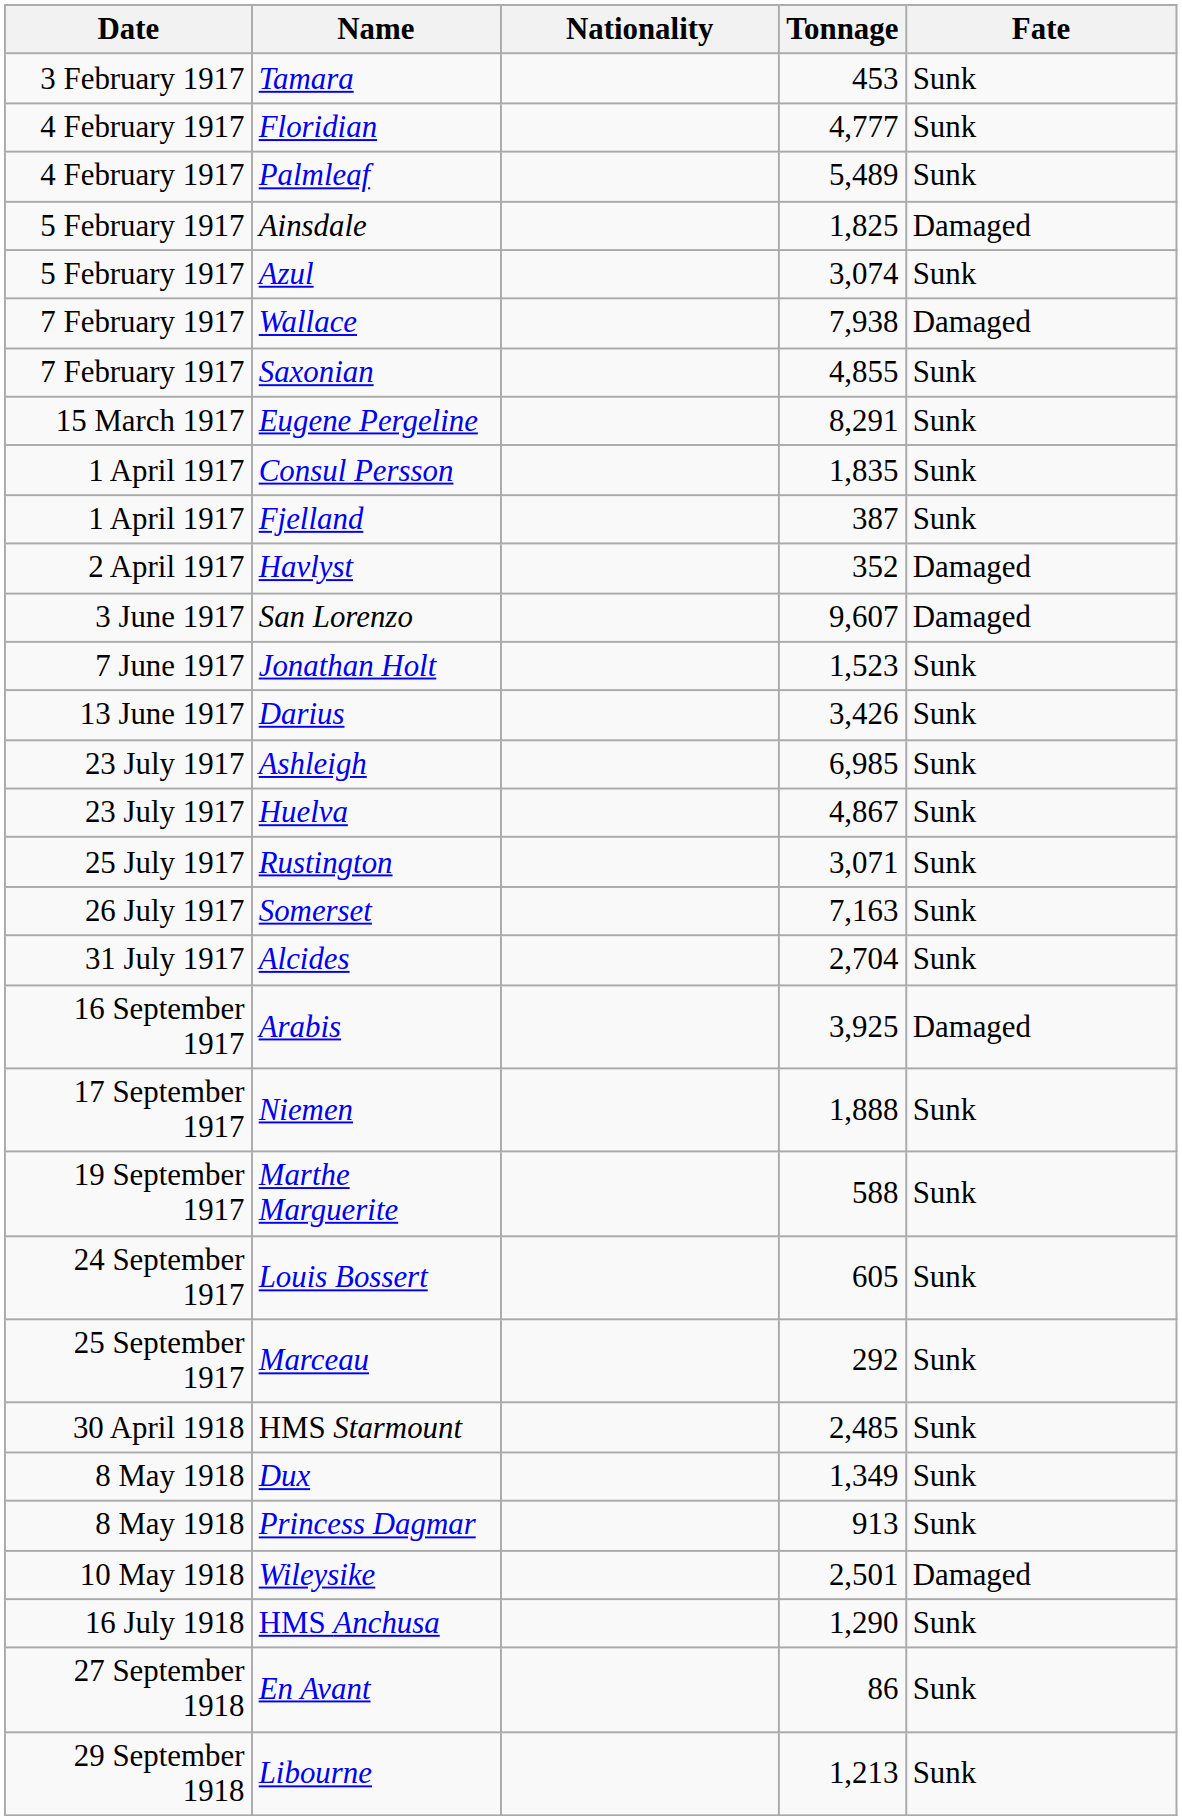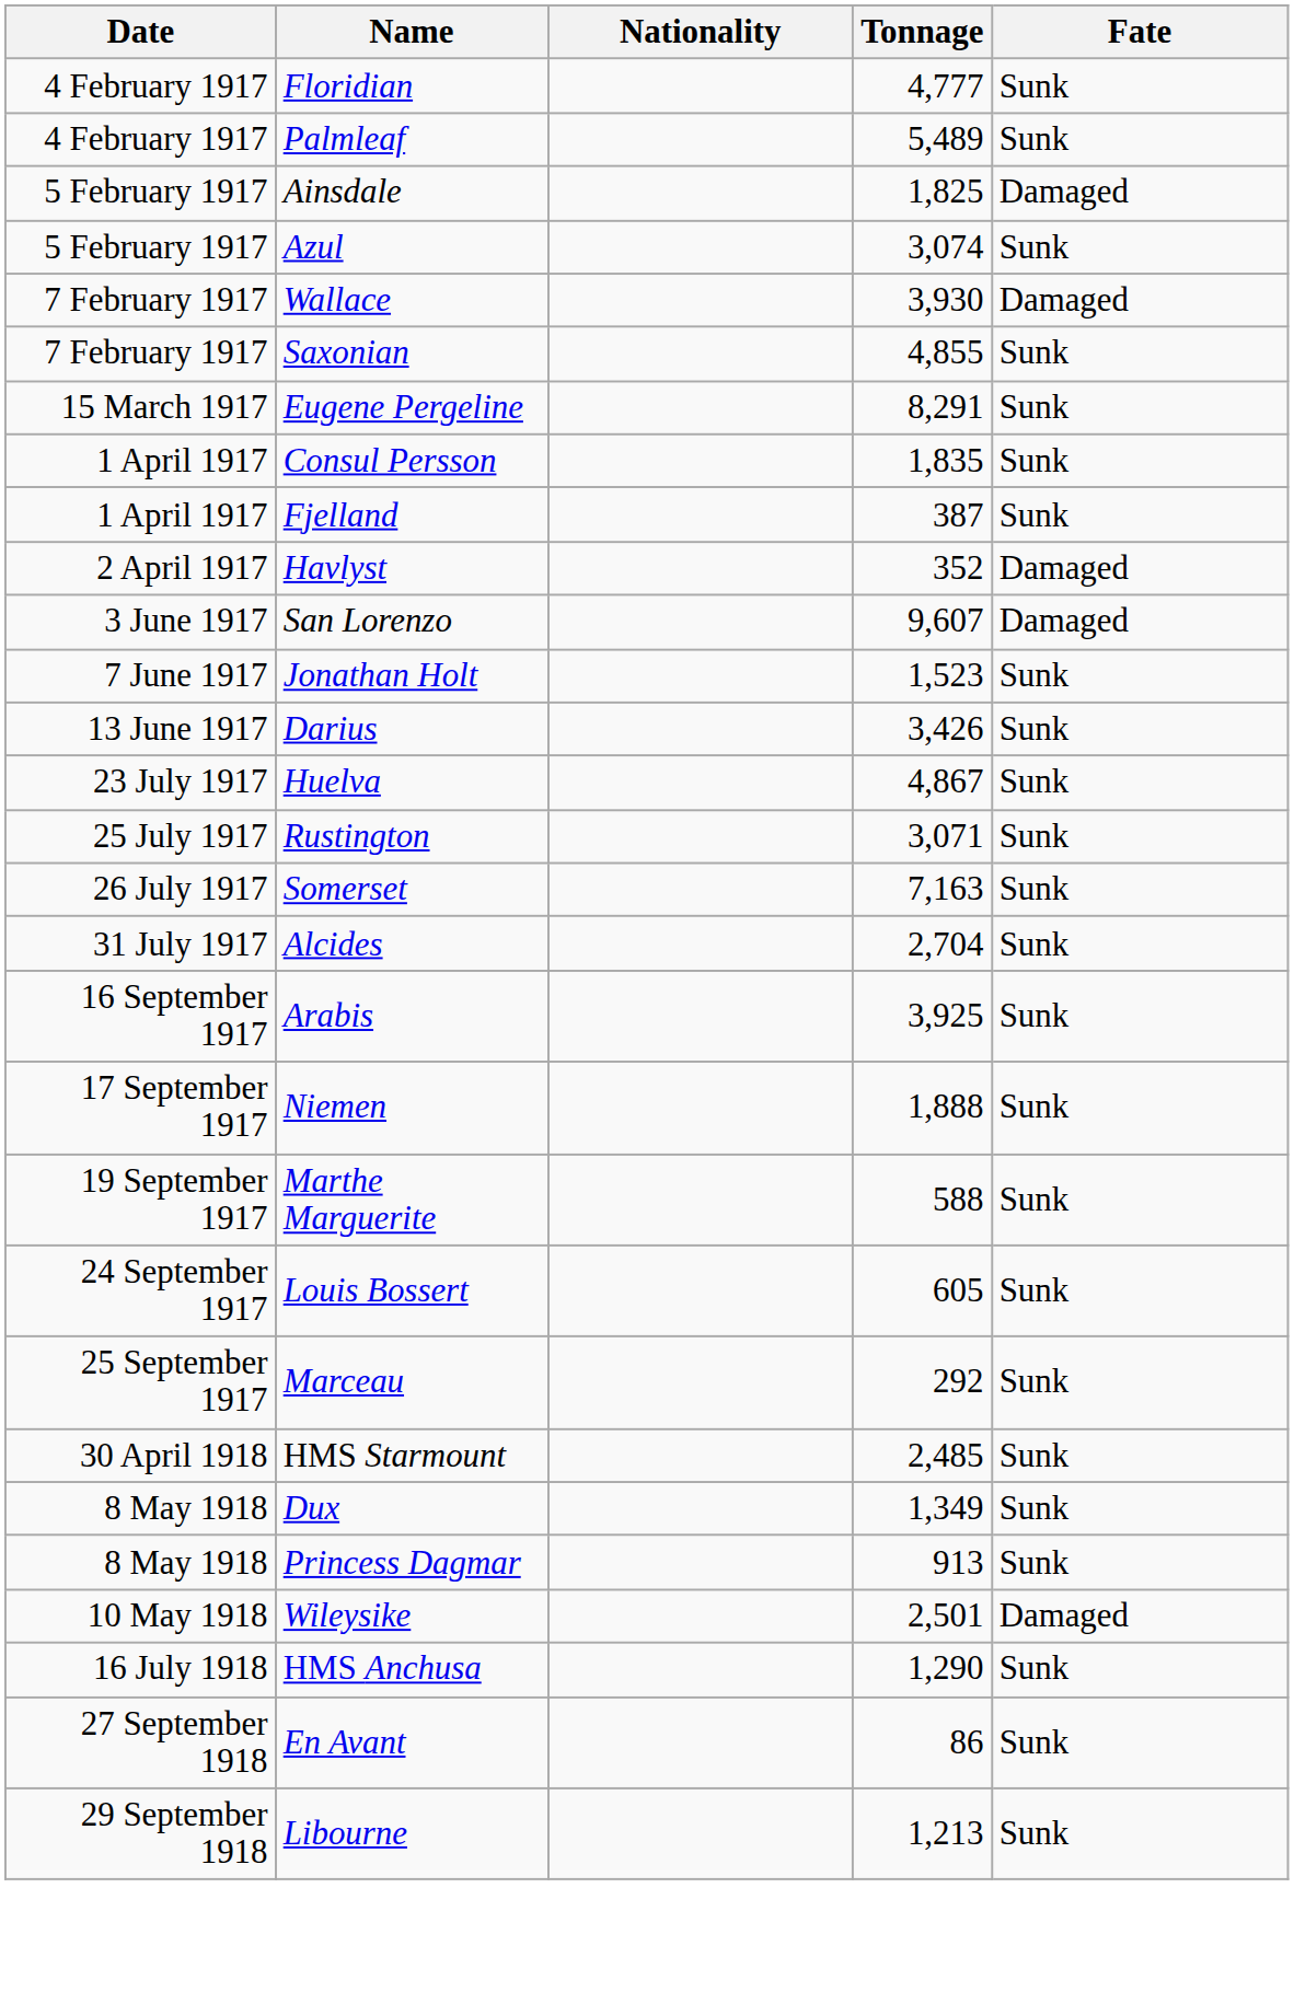- row: 3 February 1917 | Tamara | 453 | Sunk
Wallace | Tonnage: 7,938 -> 3,930
- row: 23 July 1917 | Ashleigh | 6,985 | Sunk
Arabis | Fate: Damaged -> Sunk
